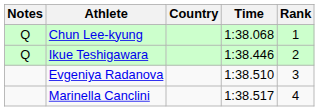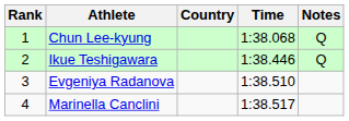columns swapped: Rank <-> Notes
